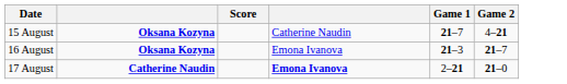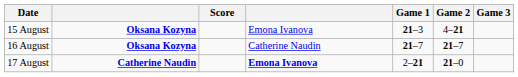+ column: Game 3
15 August | column 4: Catherine Naudin -> Emona Ivanova
15 August | Game 1: 21–7 -> 21–3
16 August | column 4: Emona Ivanova -> Catherine Naudin
16 August | Game 1: 21–3 -> 21–7
